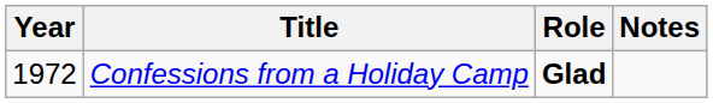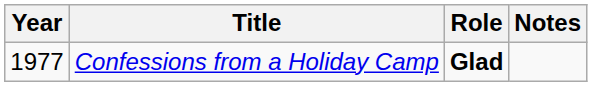Confessions from a Holiday Camp | Year: 1972 -> 1977
